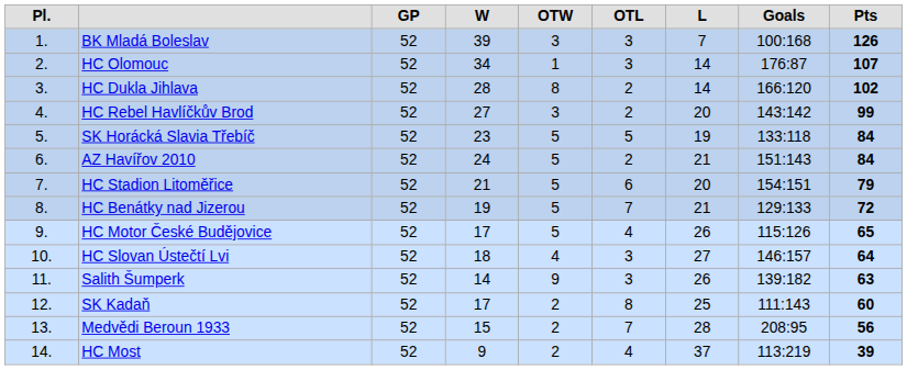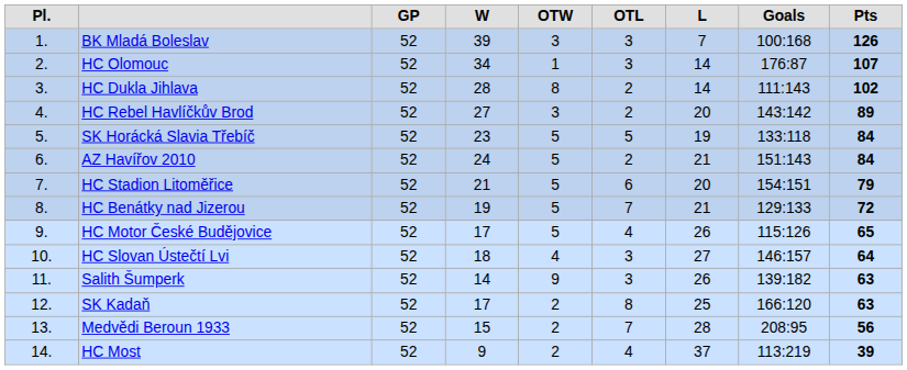HC Dukla Jihlava | column 8: 166:120 -> 111:143
HC Rebel Havlíčkův Brod | column 9: 99 -> 89
SK Kadaň | column 8: 111:143 -> 166:120
SK Kadaň | column 9: 60 -> 63
